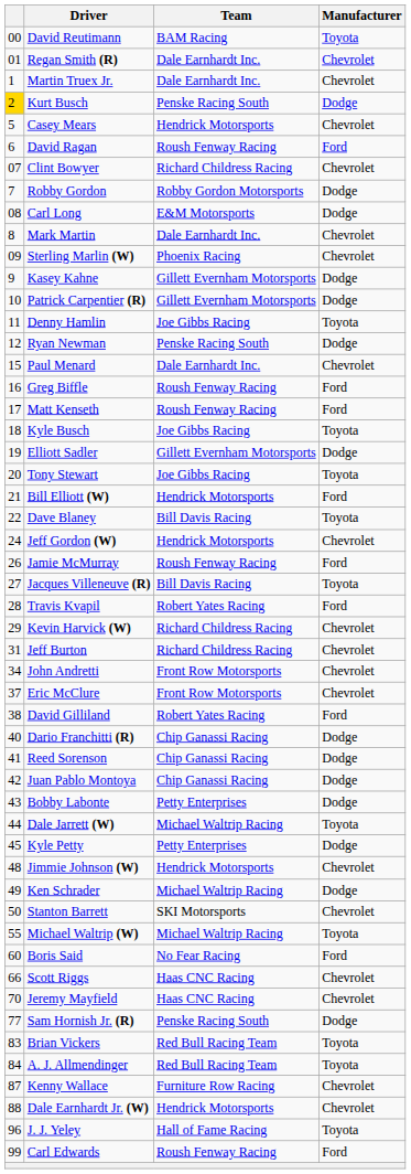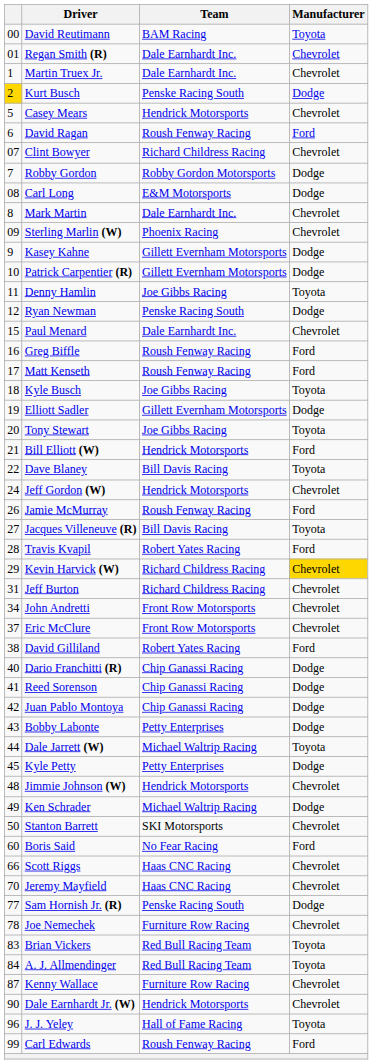Kevin Harvick (W) | Manufacturer: no background -> gold background
- row: 55 | Michael Waltrip (W) | Michael Waltrip Racing | Toyota
+ row: 78 | Joe Nemechek | Furniture Row Racing | Chevrolet
Dale Earnhardt Jr. (W) | column 1: 88 -> 90
